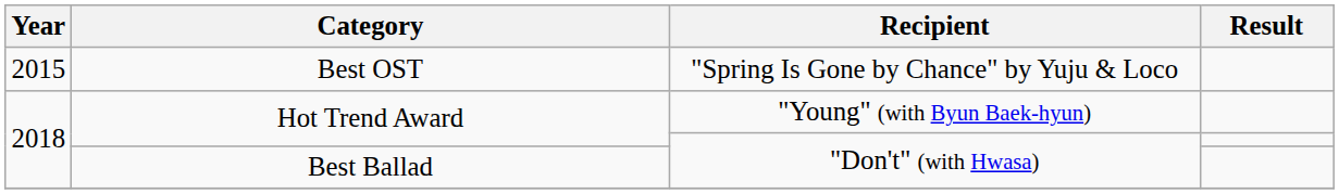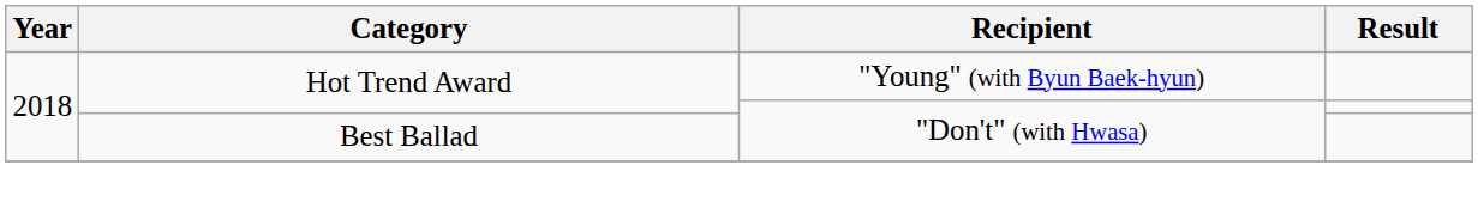- row: 2015 | Best OST | "Spring Is Gone by Chance" by Yuju & Loco
